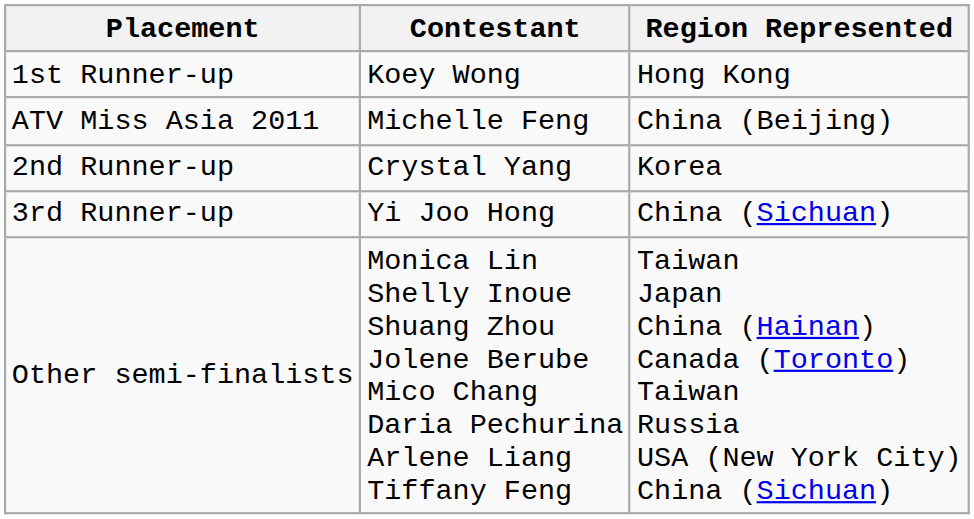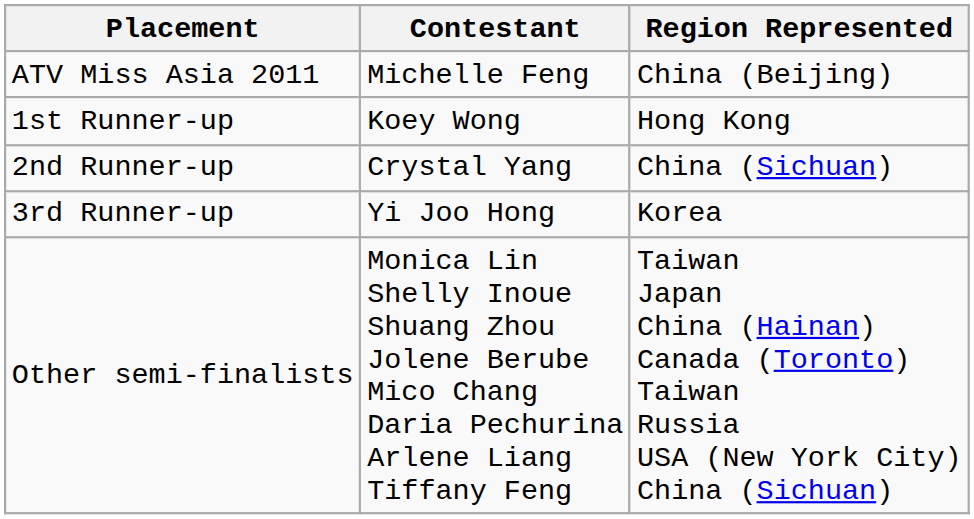rows swapped: ATV Miss Asia 2011 <-> 1st Runner-up
2nd Runner-up | Region Represented: Korea -> China (Sichuan)
3rd Runner-up | Region Represented: China (Sichuan) -> Korea
